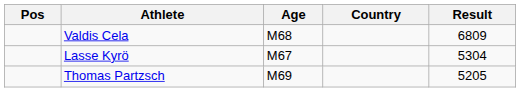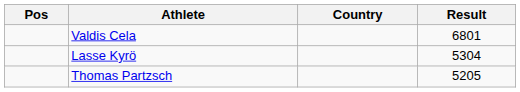- column: Age | M68 | M67 | M69
Valdis Cela | Result: 6809 -> 6801
